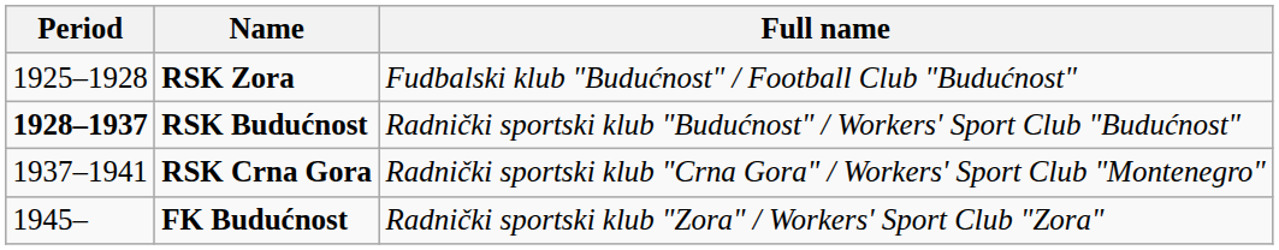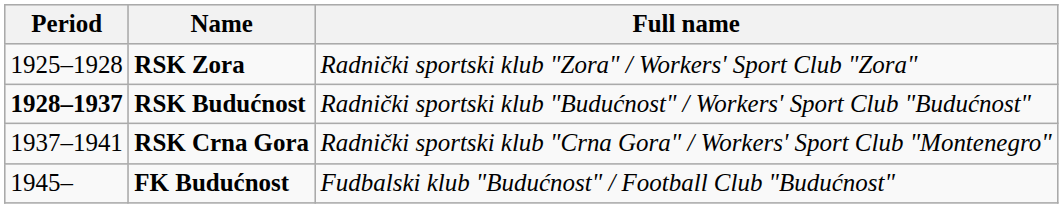RSK Zora | Full name: Fudbalski klub "Budućnost" / Football Club "Budućnost" -> Radnički sportski klub "Zora" / Workers' Sport Club "Zora"
FK Budućnost | Full name: Radnički sportski klub "Zora" / Workers' Sport Club "Zora" -> Fudbalski klub "Budućnost" / Football Club "Budućnost"
